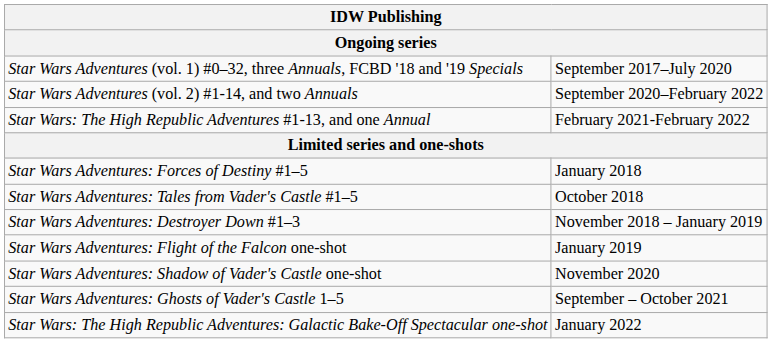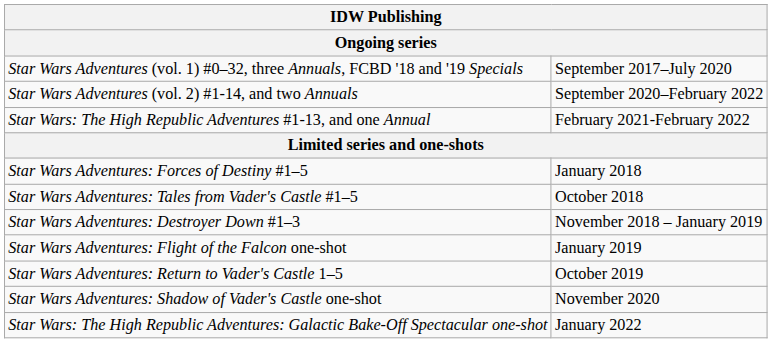+ row: Star Wars Adventures: Return to Vader's Castle 1–5 | October 2019
- row: Star Wars Adventures: Ghosts of Vader's Castle 1–5 | September – October 2021
